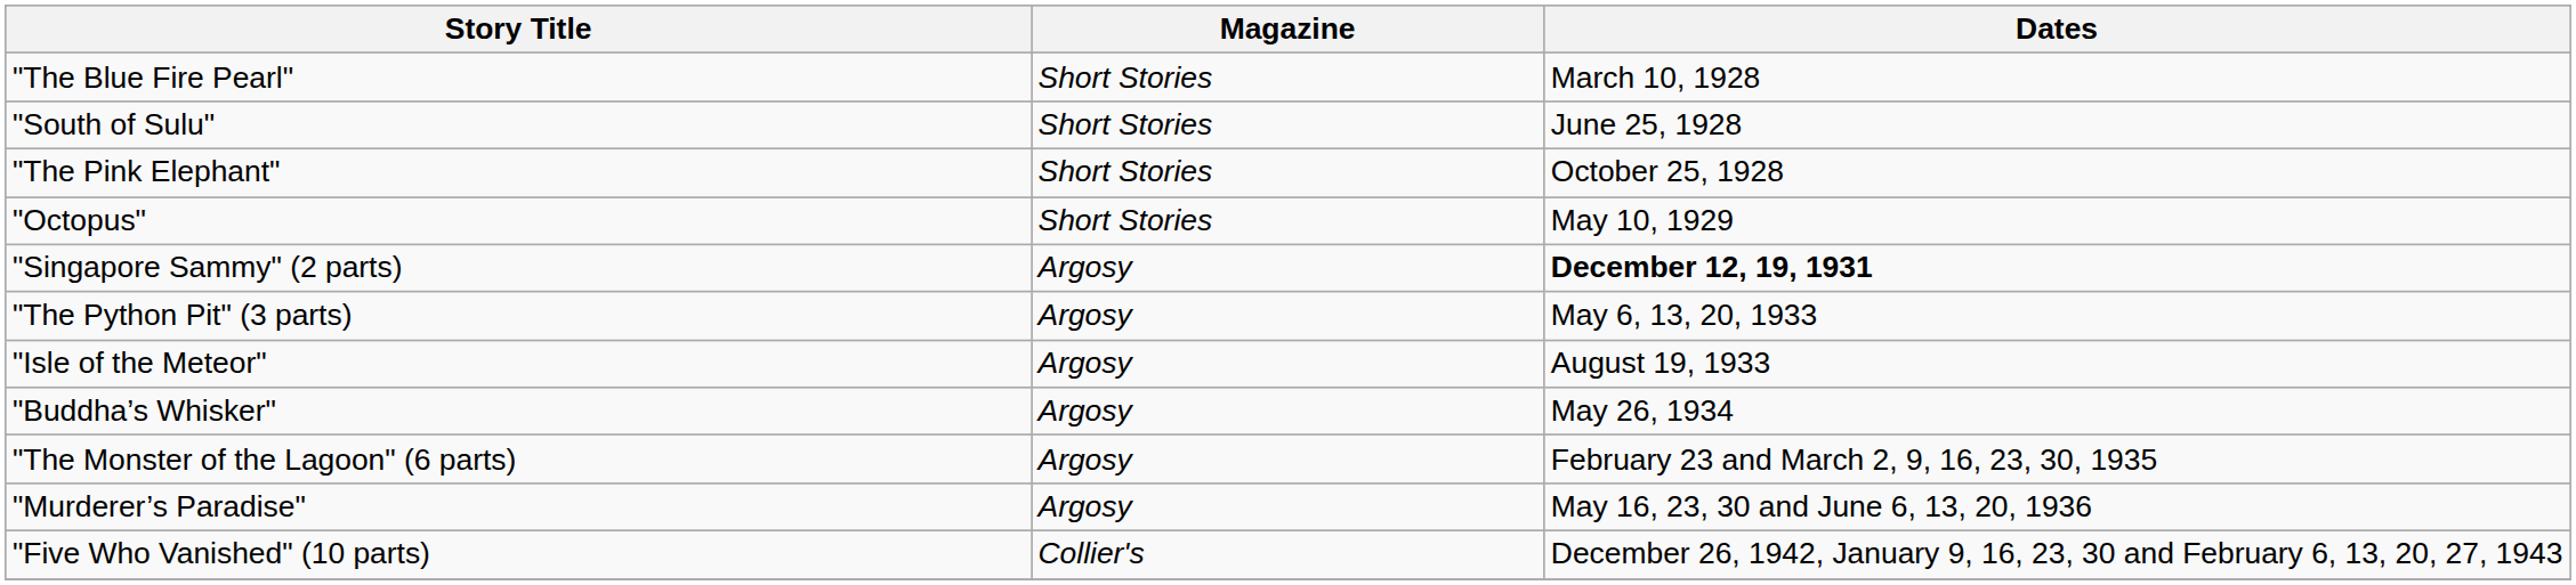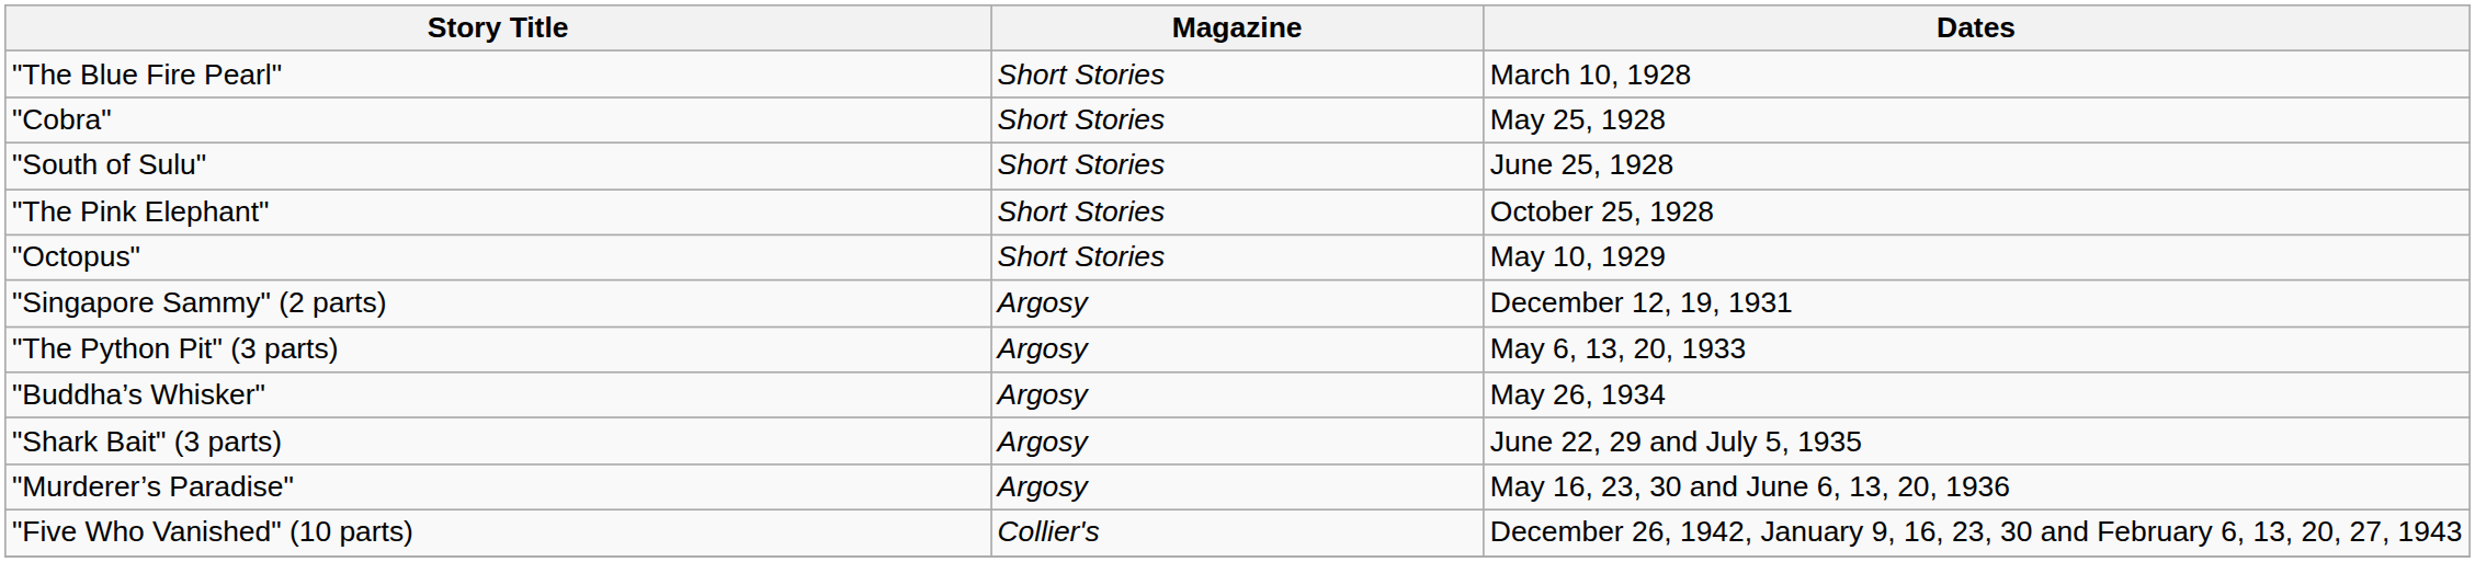+ row: "Cobra" | Short Stories | May 25, 1928
"Singapore Sammy" (2 parts) | Dates: bold -> normal
- row: "Isle of the Meteor" | Argosy | August 19, 1933
- row: "The Monster of the Lagoon" (6 parts) | Argosy | February 23 and March 2, 9, 16, 23, 30, 1935
+ row: "Shark Bait" (3 parts) | Argosy | June 22, 29 and July 5, 1935
